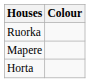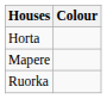rows swapped: Horta <-> Ruorka
